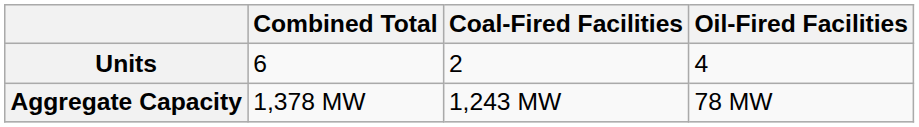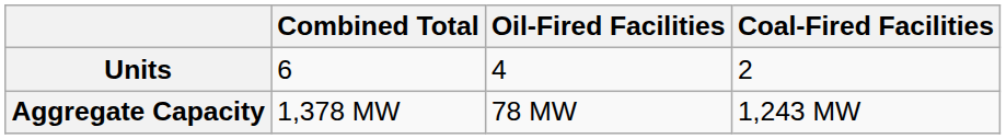columns swapped: Coal-Fired Facilities <-> Oil-Fired Facilities
